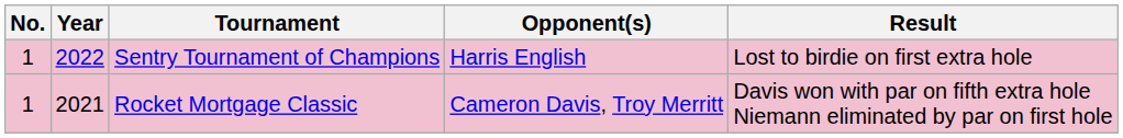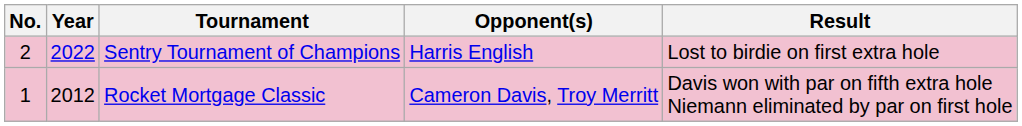Sentry Tournament of Champions | No.: 1 -> 2
Rocket Mortgage Classic | Year: 2021 -> 2012
